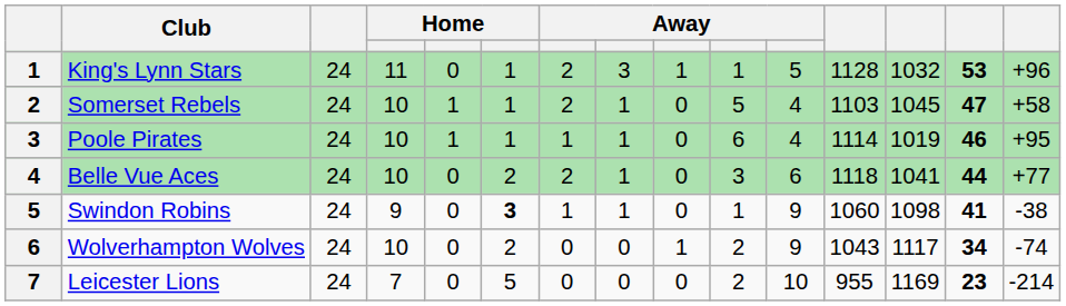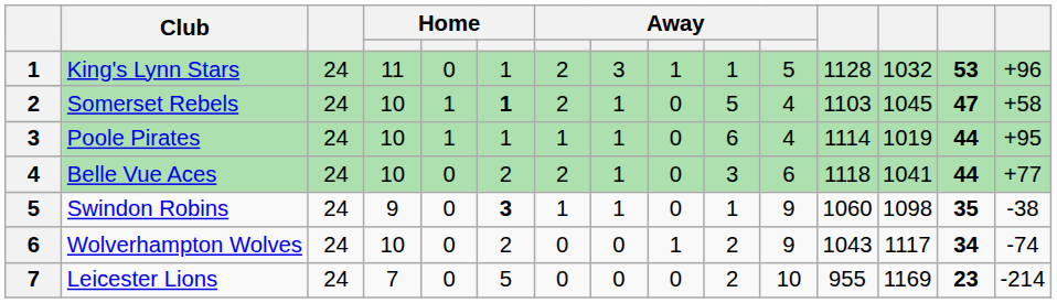Somerset Rebels | column 6: normal -> bold
Poole Pirates | column 14: 46 -> 44
Swindon Robins | column 14: 41 -> 35
